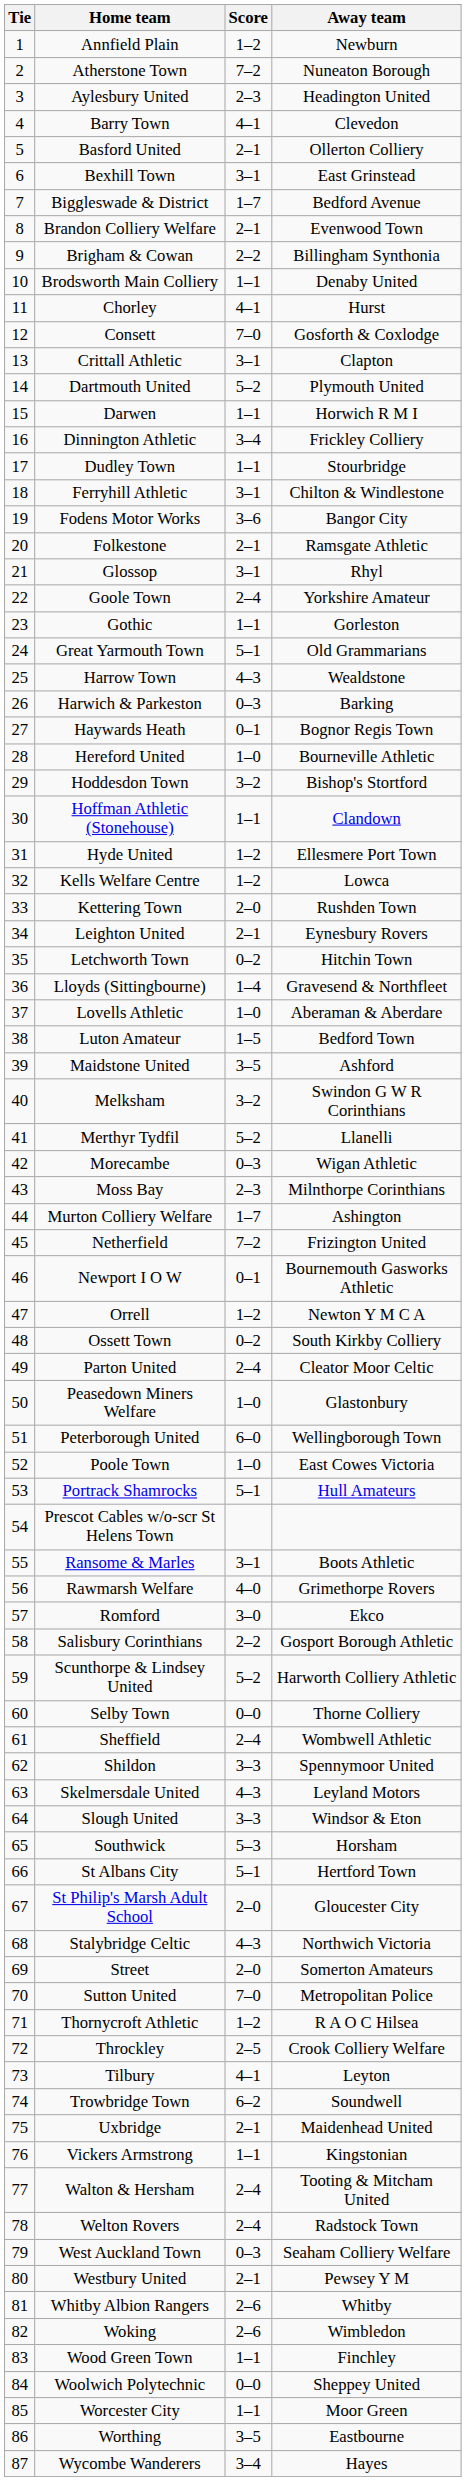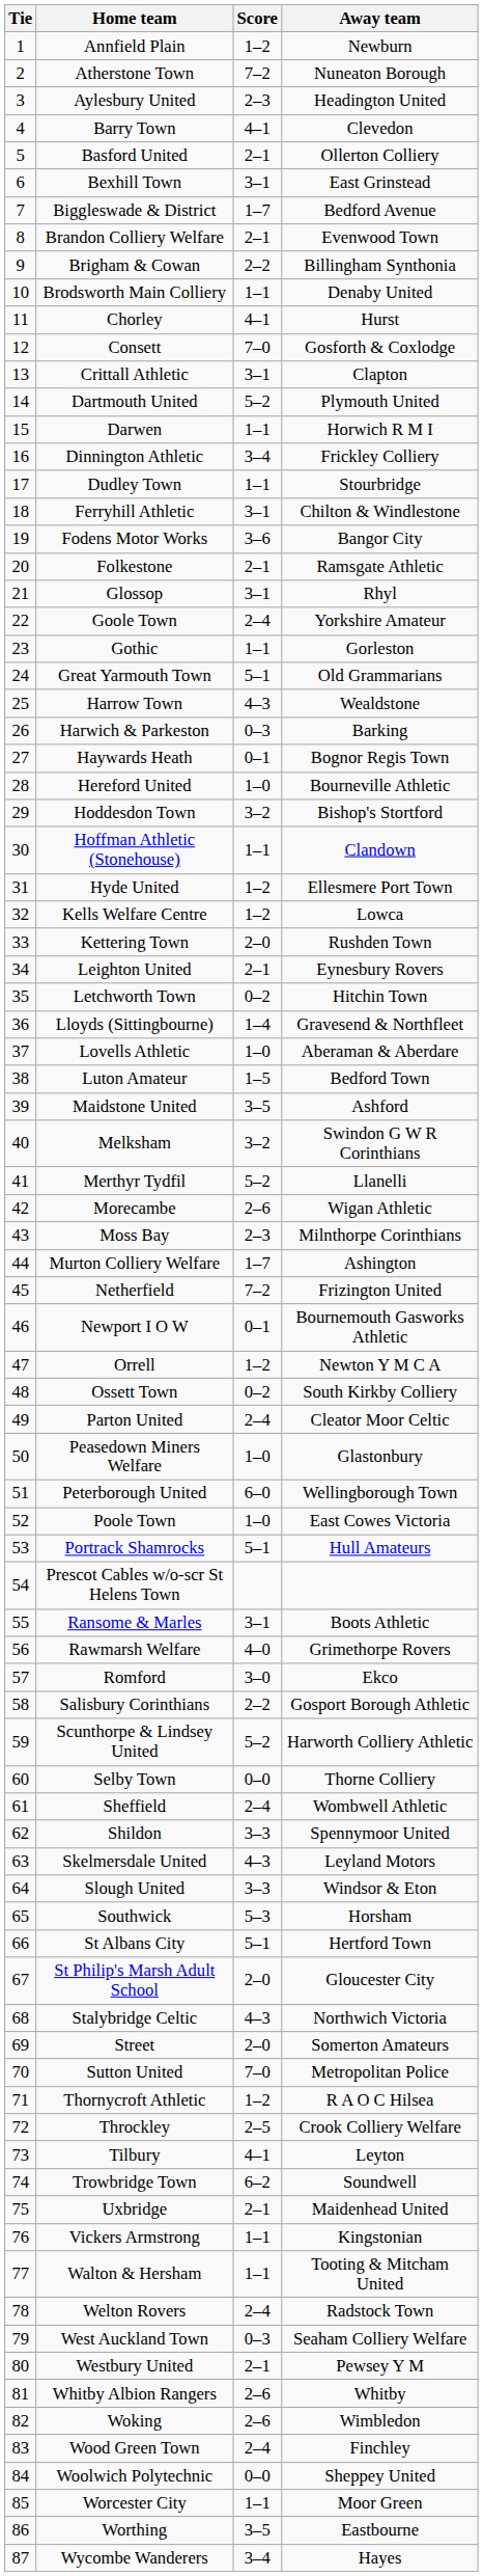Morecambe | Score: 0–3 -> 2–6
Walton & Hersham | Score: 2–4 -> 1–1
Wood Green Town | Score: 1–1 -> 2–4
